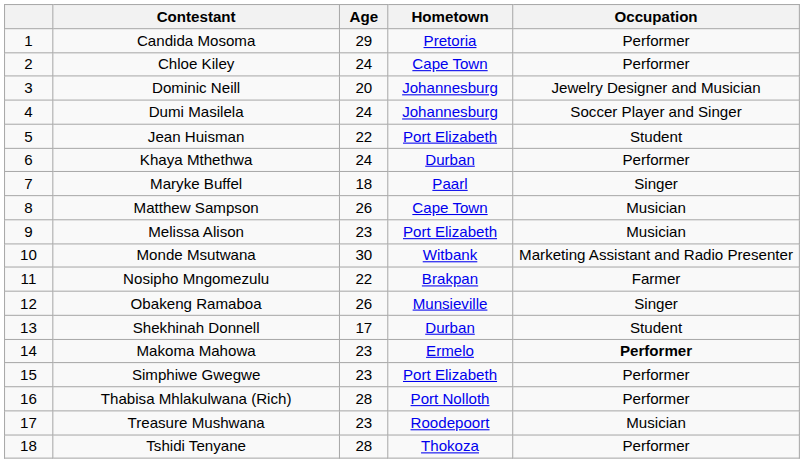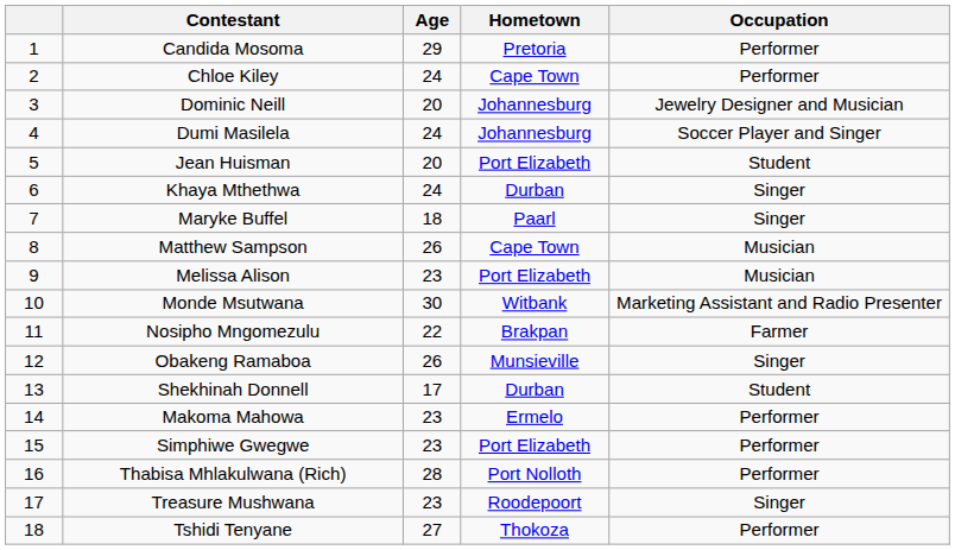Jean Huisman | Age: 22 -> 20
Khaya Mthethwa | Occupation: Performer -> Singer
Makoma Mahowa | Occupation: bold -> normal
Treasure Mushwana | Occupation: Musician -> Singer
Tshidi Tenyane | Age: 28 -> 27
